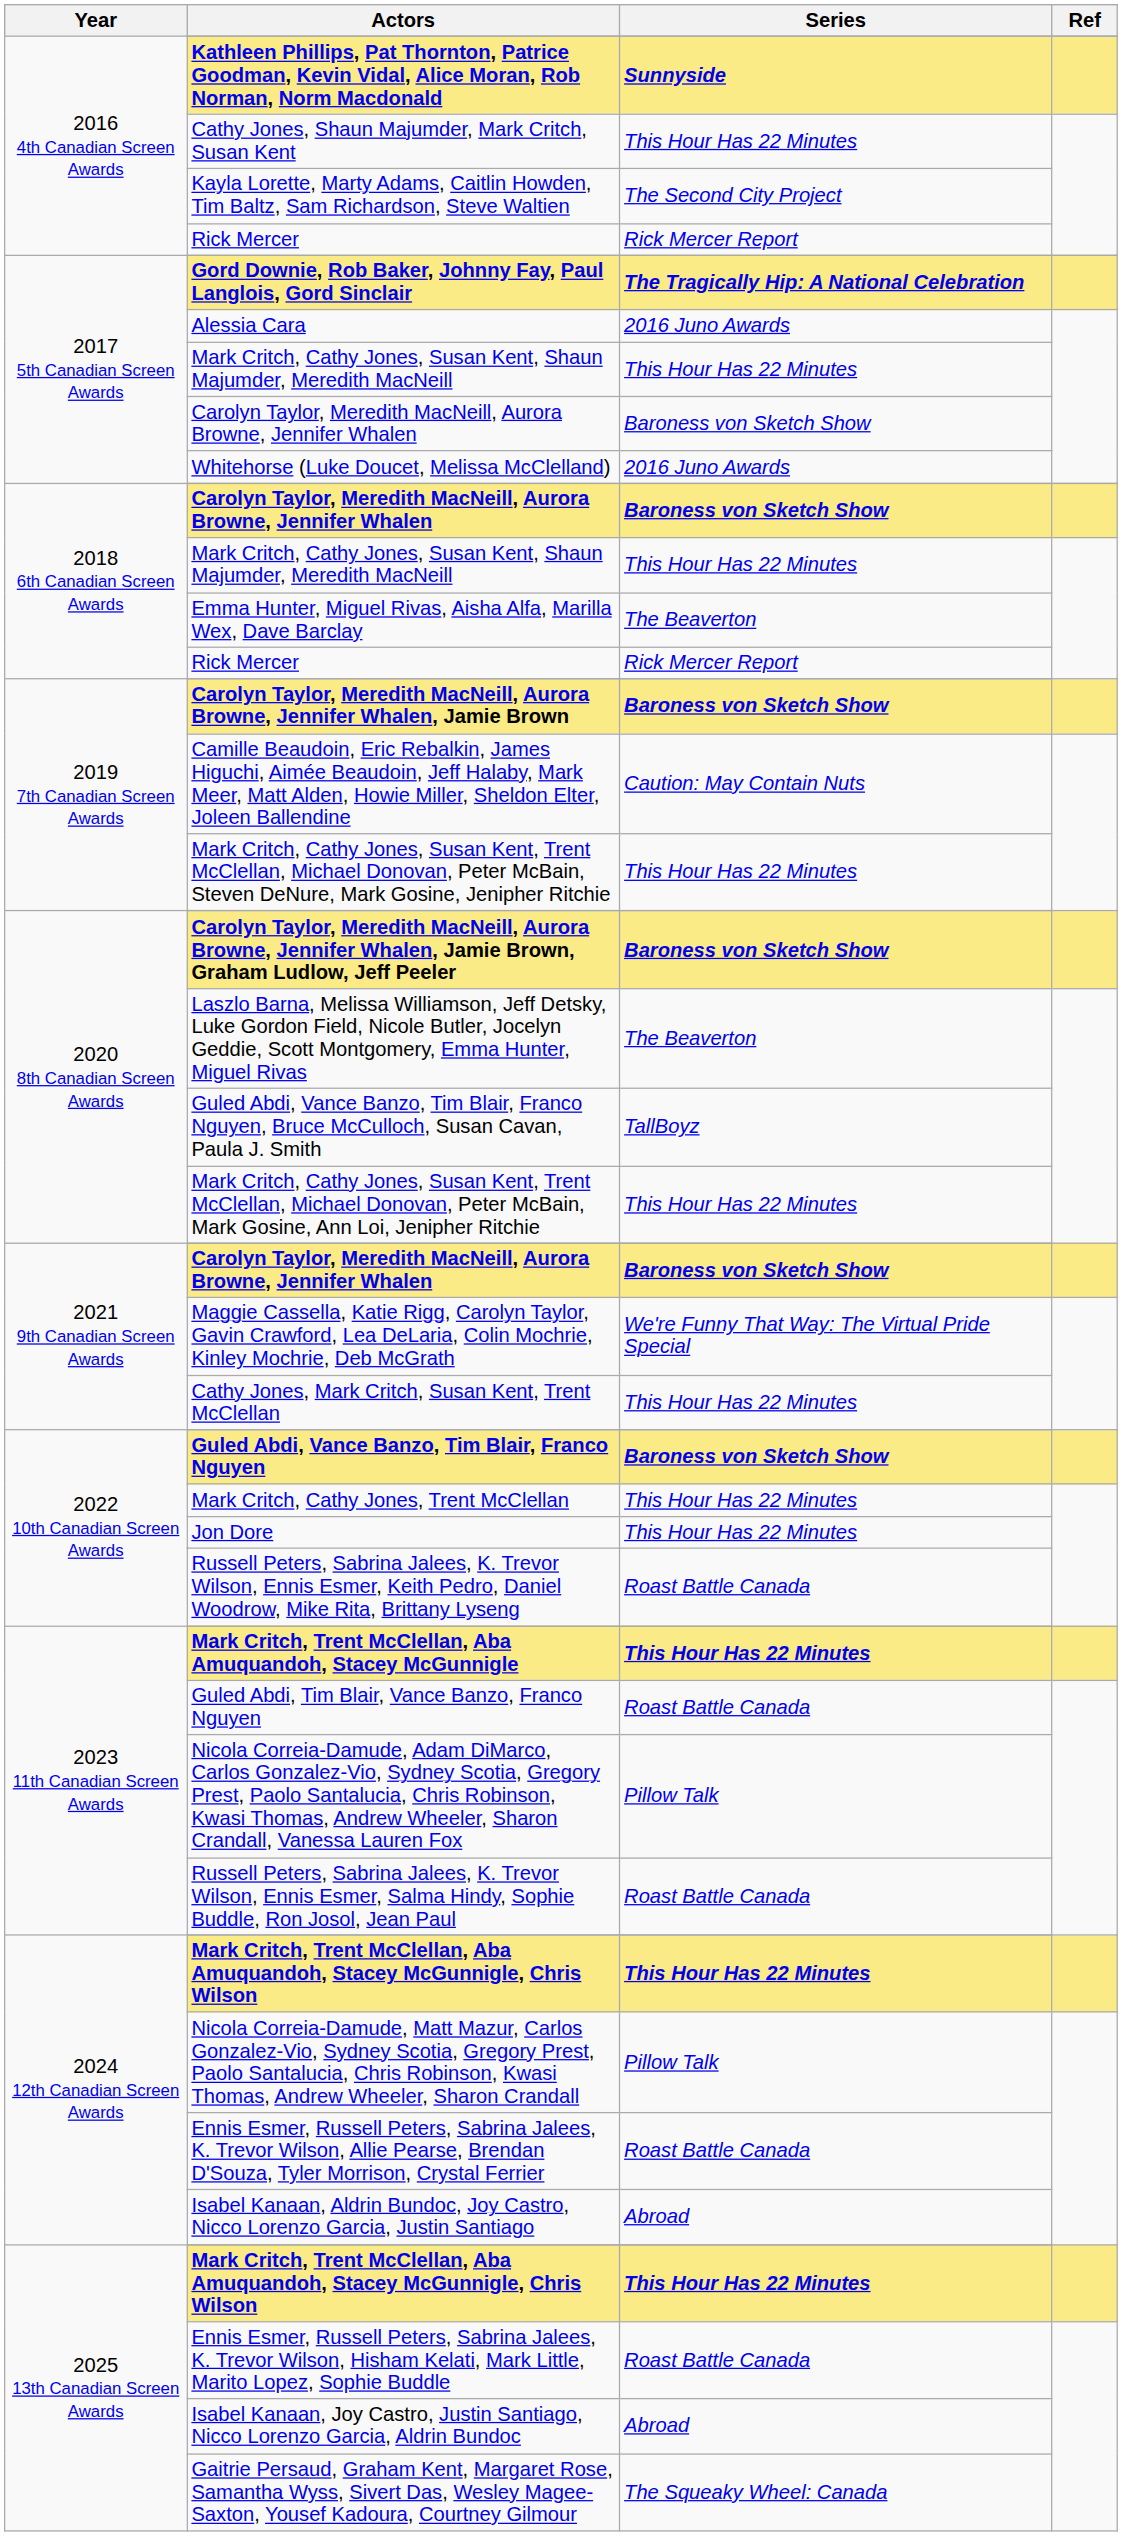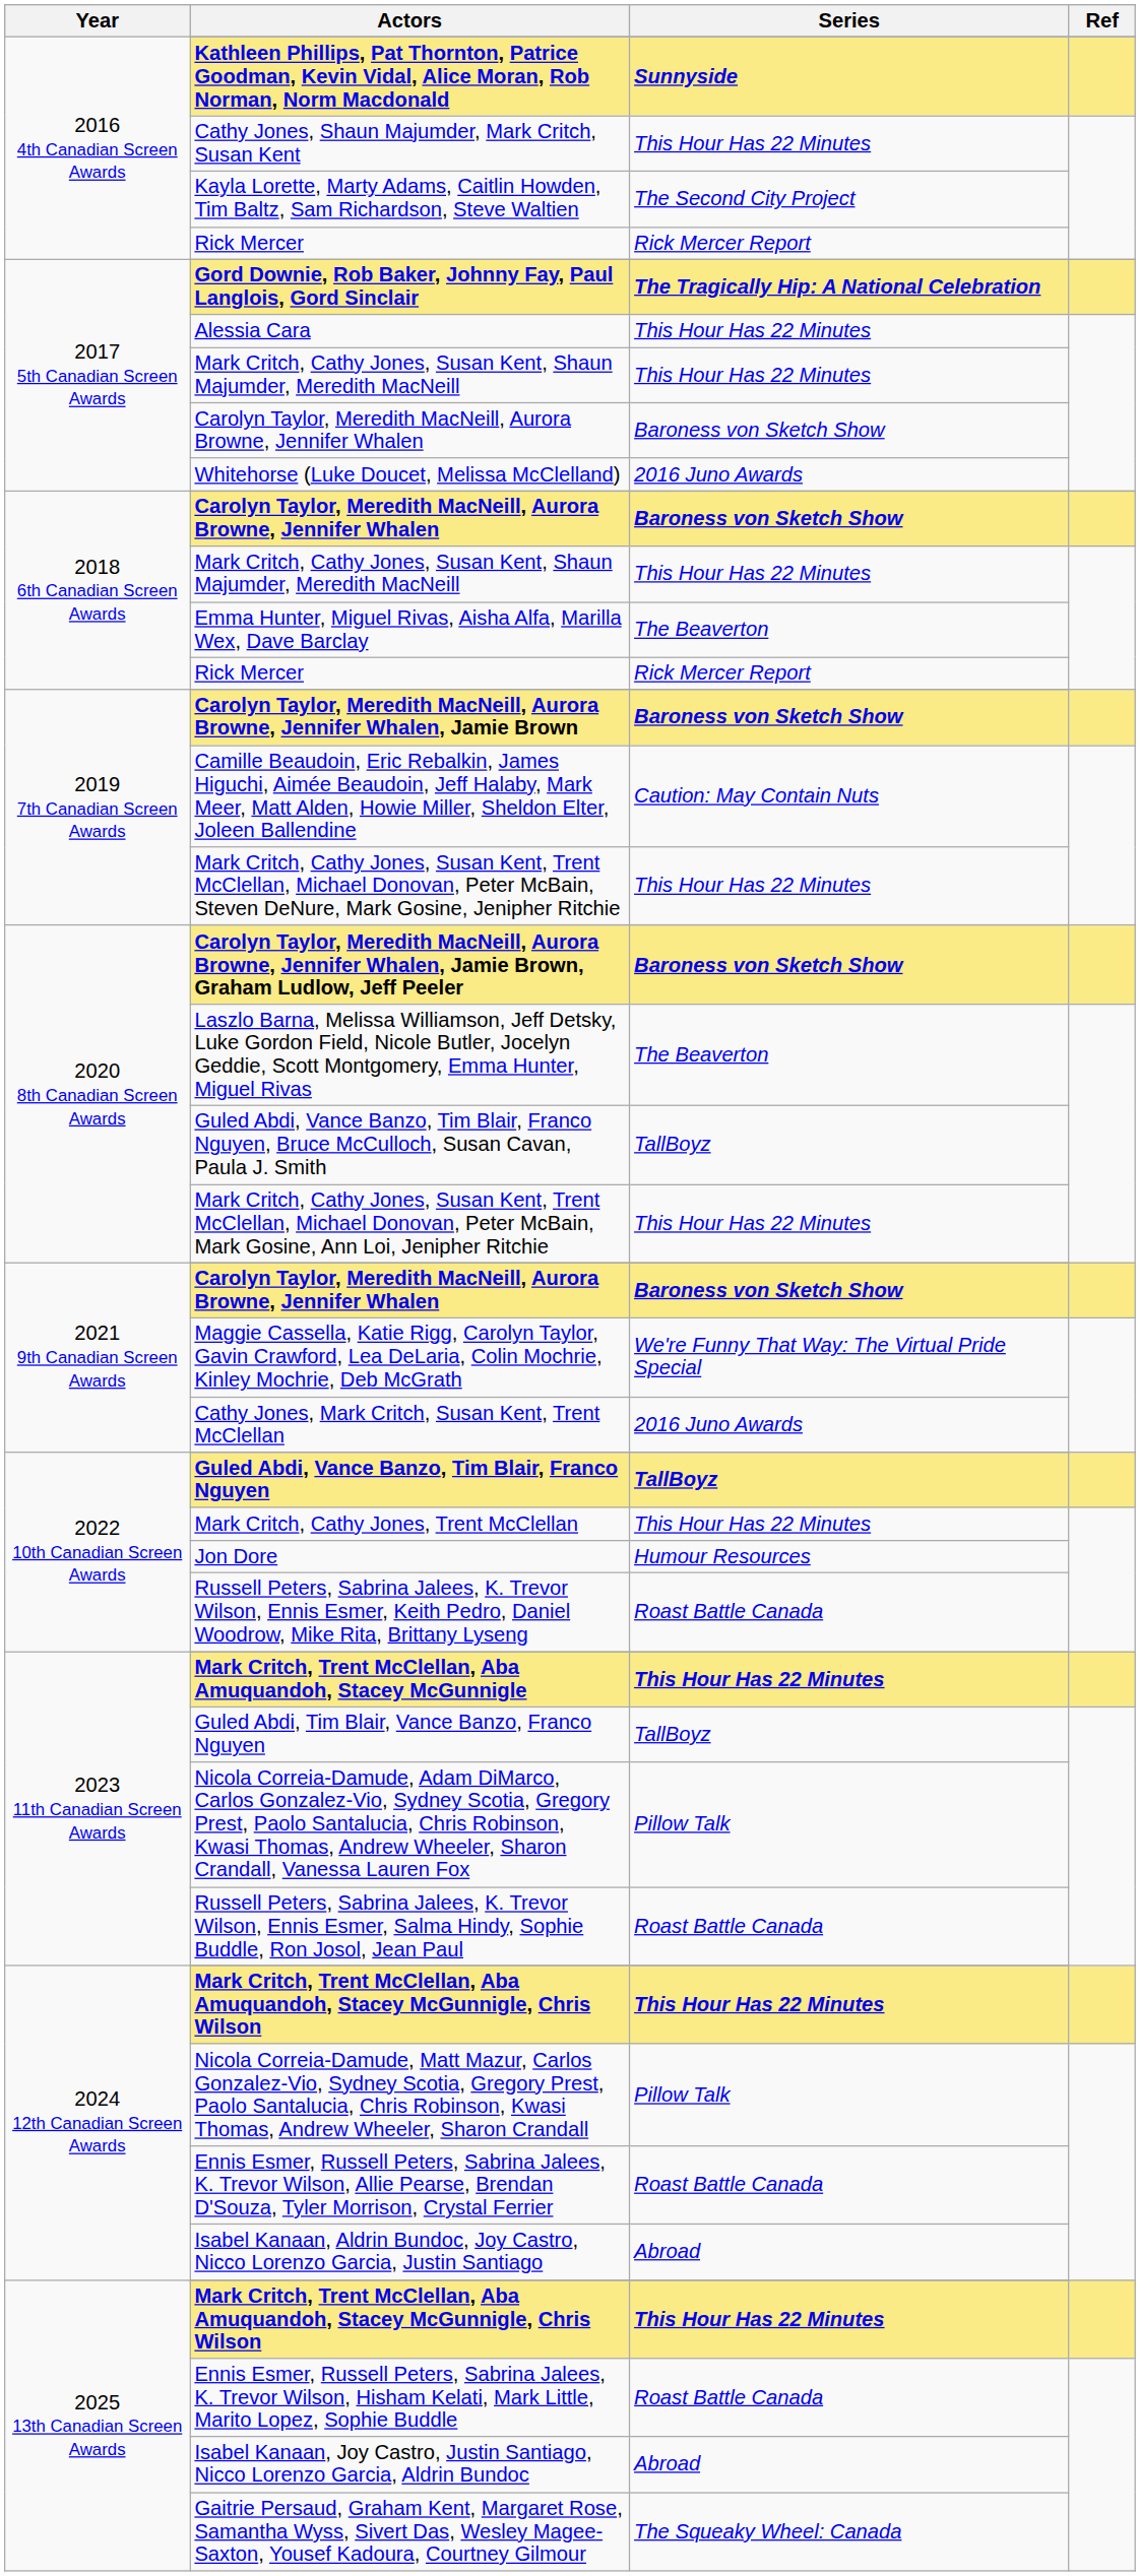Alessia Cara | Series: 2016 Juno Awards -> This Hour Has 22 Minutes
Cathy Jones, Mark Critch, Susan Kent, Trent McClellan | Series: This Hour Has 22 Minutes -> 2016 Juno Awards
Guled Abdi, Vance Banzo, Tim Blair, Franco Nguyen | Series: Baroness von Sketch Show -> TallBoyz
Jon Dore | Series: This Hour Has 22 Minutes -> Humour Resources
Guled Abdi, Tim Blair, Vance Banzo, Franco Nguyen | Series: Roast Battle Canada -> TallBoyz
